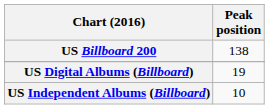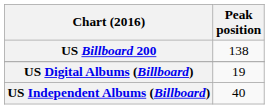US Independent Albums (Billboard) | Peak position: 10 -> 40
